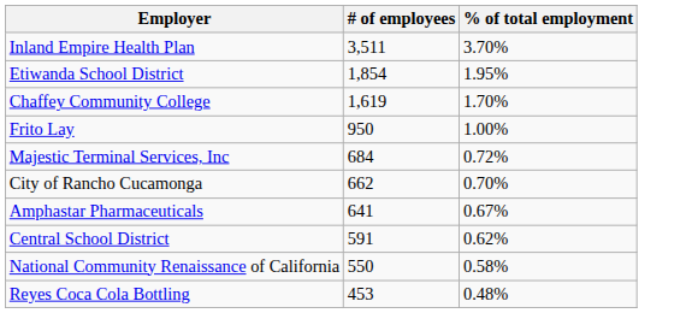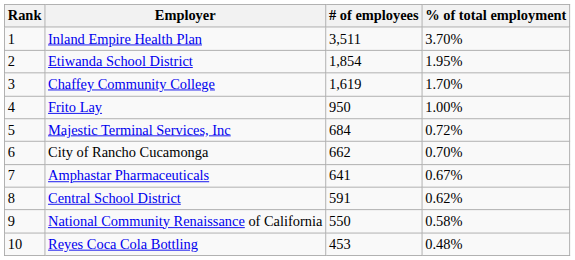+ column: Rank | 1 | 2 | 3 | 4 | 5 | 6 | 7 | 8 | 9 | 10
